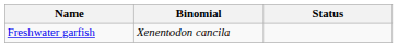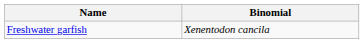- column: Status
